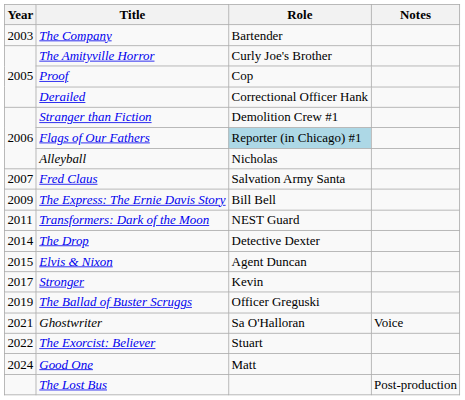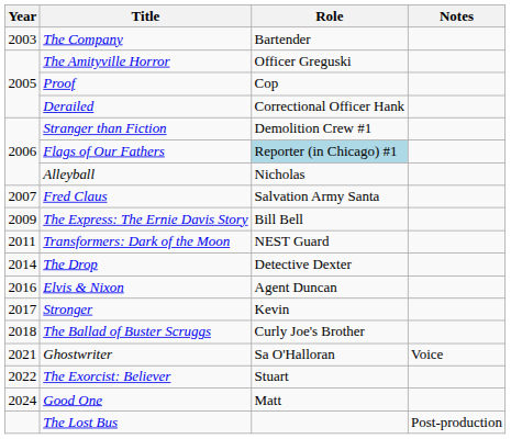The Amityville Horror | Role: Curly Joe's Brother -> Officer Greguski
Elvis & Nixon | Year: 2015 -> 2016
The Ballad of Buster Scruggs | Year: 2019 -> 2018
The Ballad of Buster Scruggs | Role: Officer Greguski -> Curly Joe's Brother
